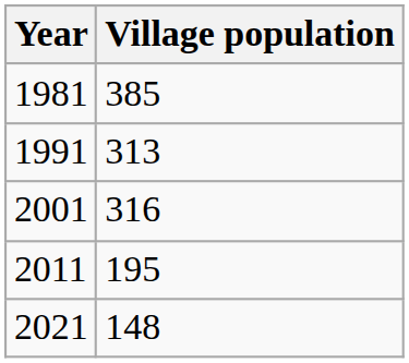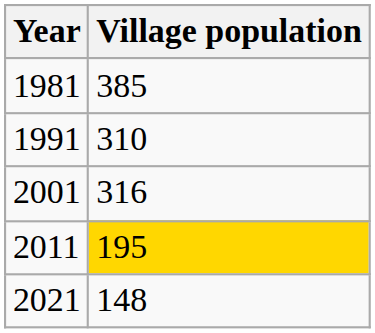1991 | Village population: 313 -> 310
2011 | Village population: no background -> gold background
